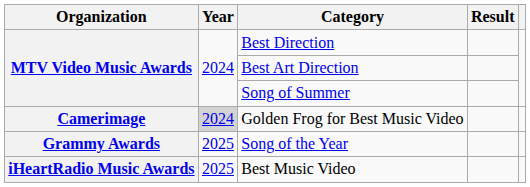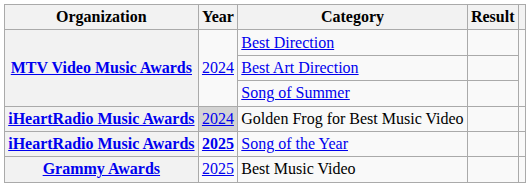Golden Frog for Best Music Video | Organization: Camerimage -> iHeartRadio Music Awards
Song of the Year | Organization: Grammy Awards -> iHeartRadio Music Awards
Song of the Year | Year: normal -> bold
Best Music Video | Organization: iHeartRadio Music Awards -> Grammy Awards
